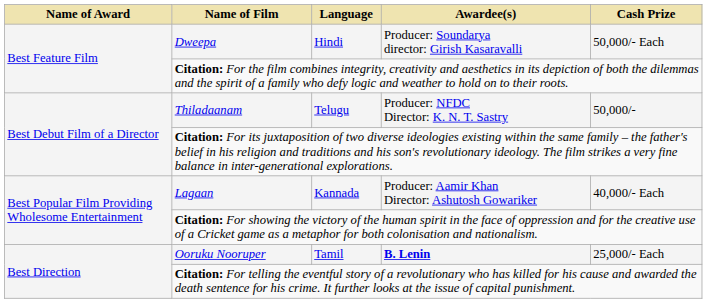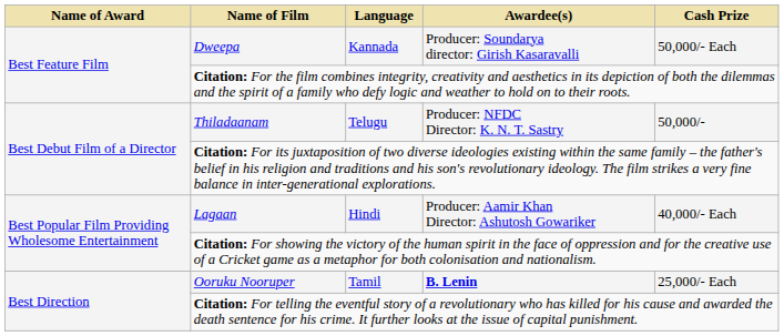Dweepa | Language: Hindi -> Kannada
Lagaan | Language: Kannada -> Hindi
